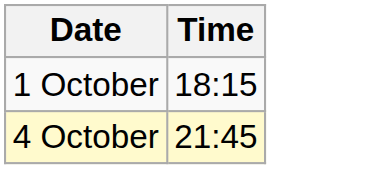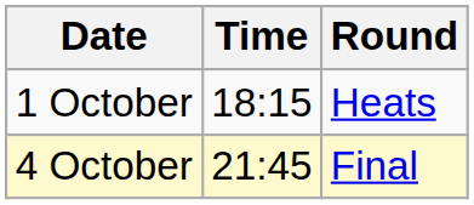+ column: Round | Heats | Final
